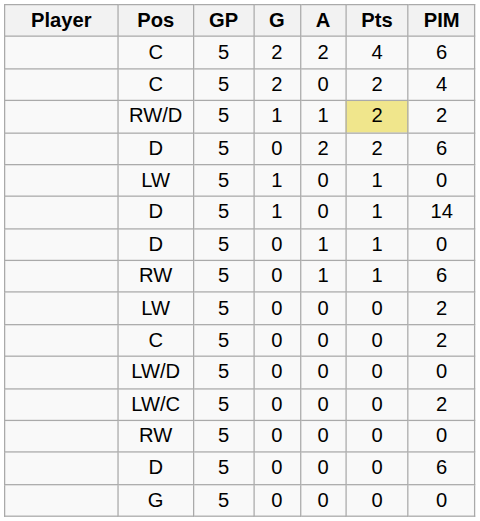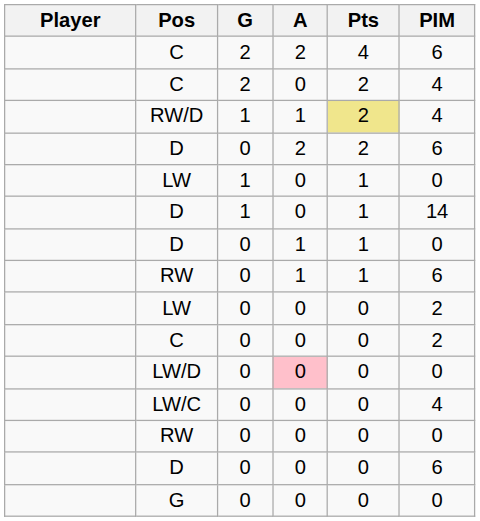- column: GP | 5 | 5 | 5 | 5 | 5 | 5 | 5 | 5 | 5 | 5 | 5 | 5 | 5 | 5 | 5
RW/D | PIM: 2 -> 4
LW/D | A: no background -> pink background
LW/C | PIM: 2 -> 4
